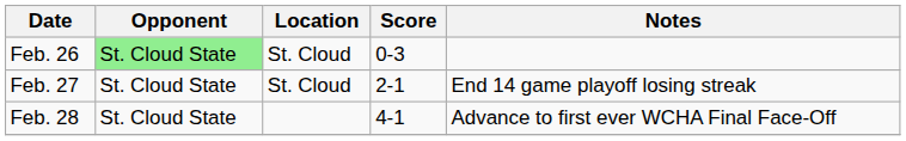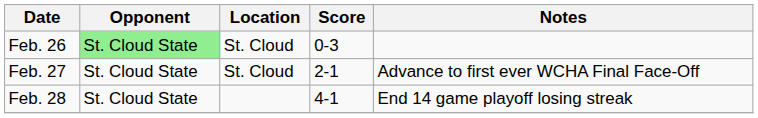Feb. 27 | Notes: End 14 game playoff losing streak -> Advance to first ever WCHA Final Face-Off
Feb. 28 | Notes: Advance to first ever WCHA Final Face-Off -> End 14 game playoff losing streak
